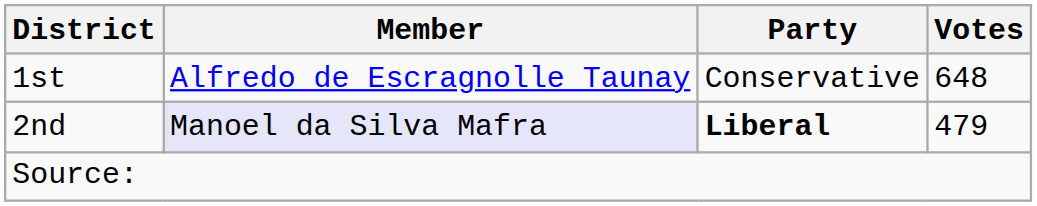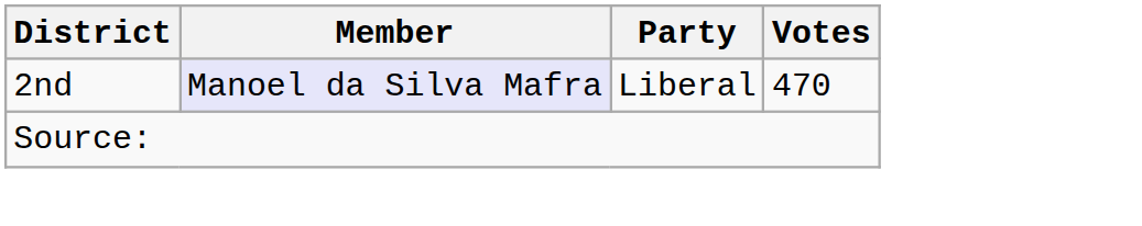- row: 1st | Alfredo de Escragnolle Taunay | Conservative | 648
2nd | Party: bold -> normal
2nd | Votes: 479 -> 470
